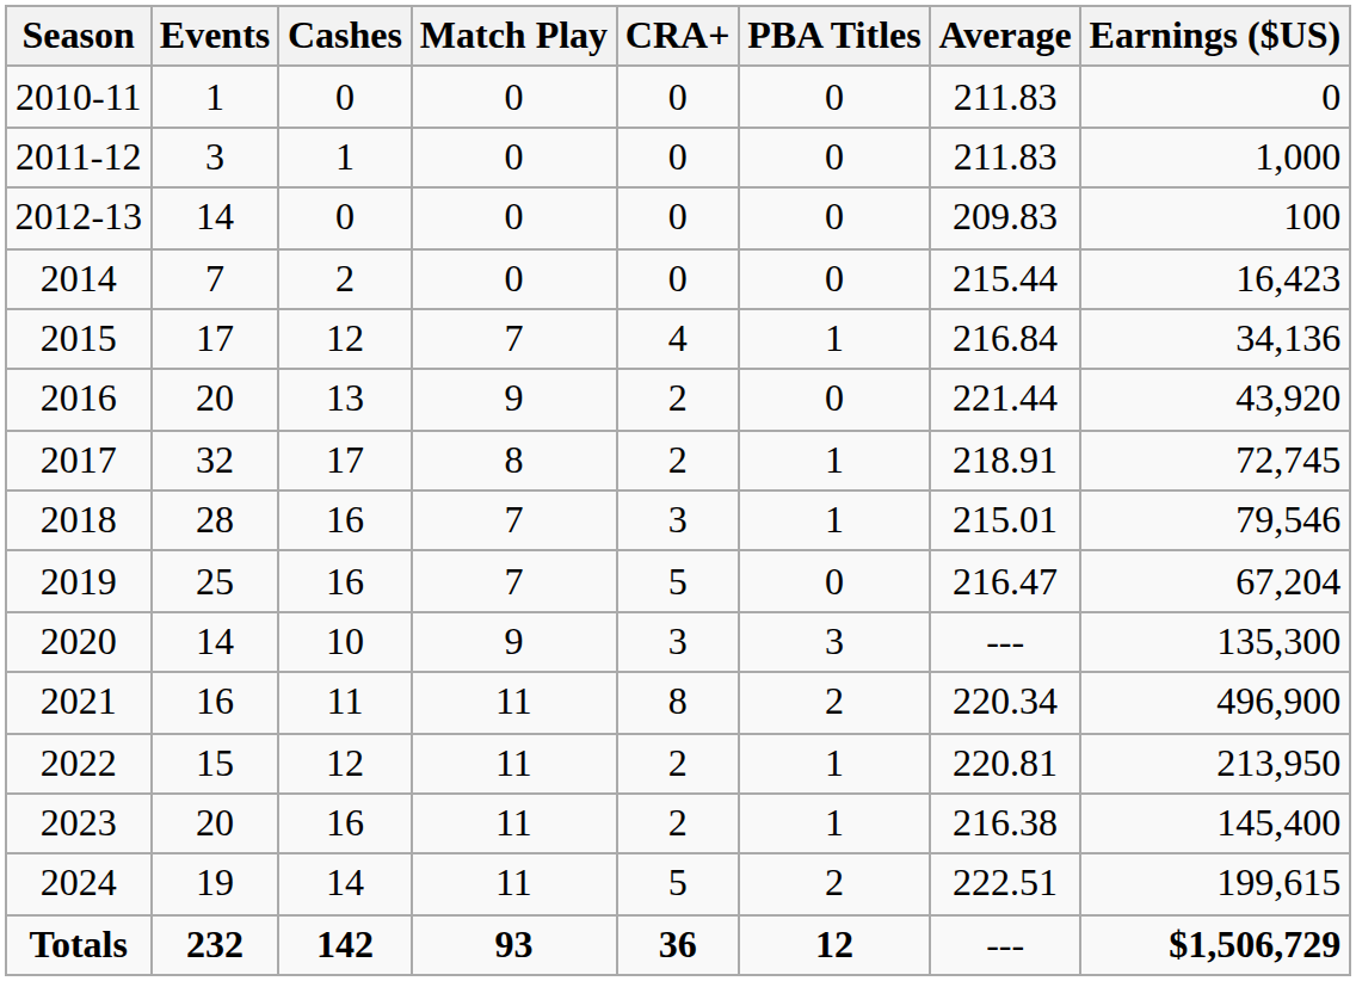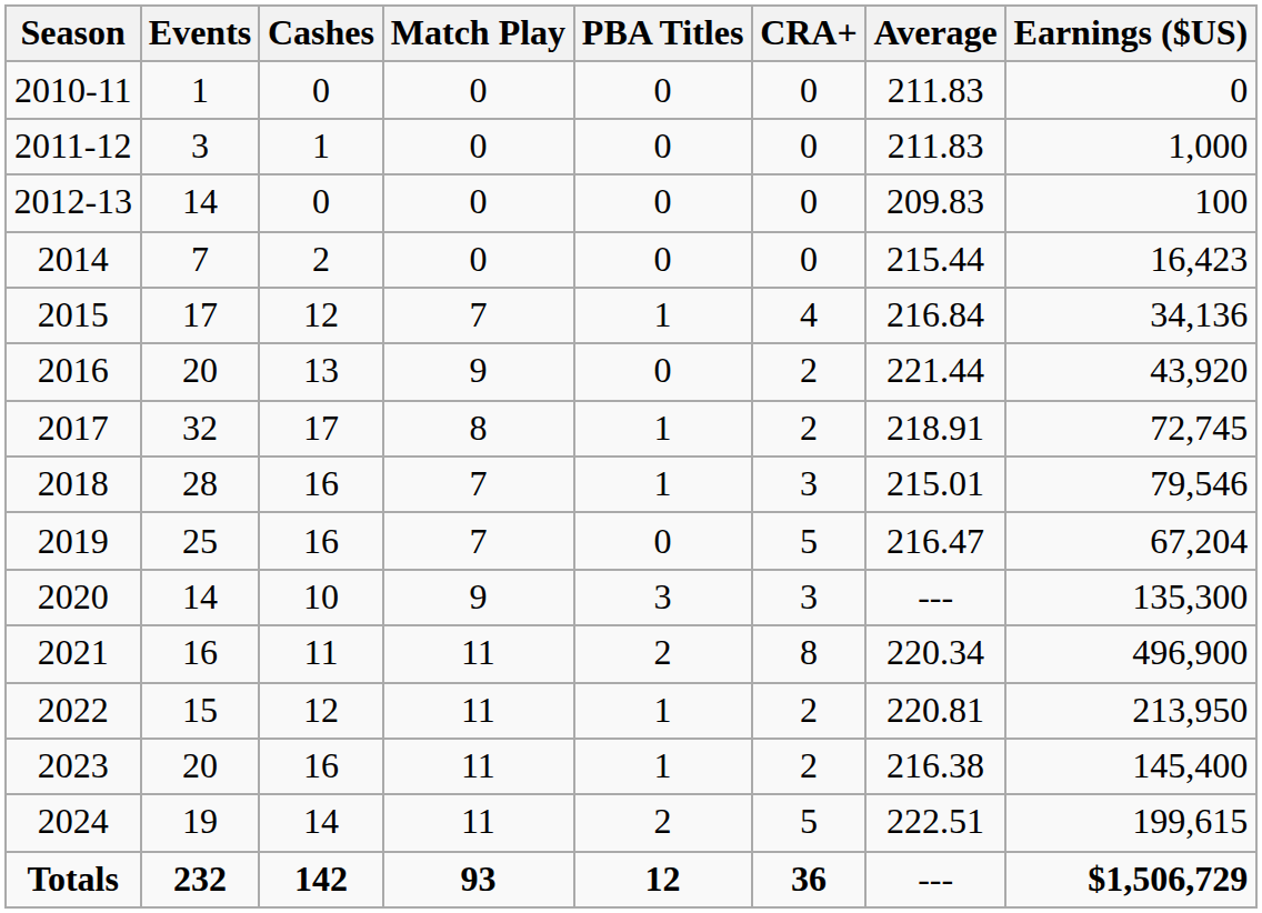columns swapped: CRA+ <-> PBA Titles
